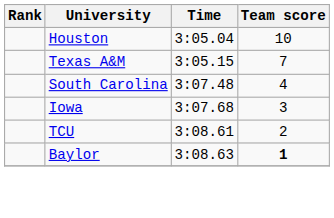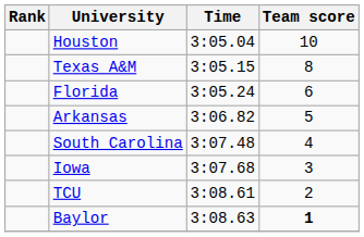Texas A&M | Team score: 7 -> 8
+ row: Florida | 3:05.24 | 6
+ row: Arkansas | 3:06.82 | 5
